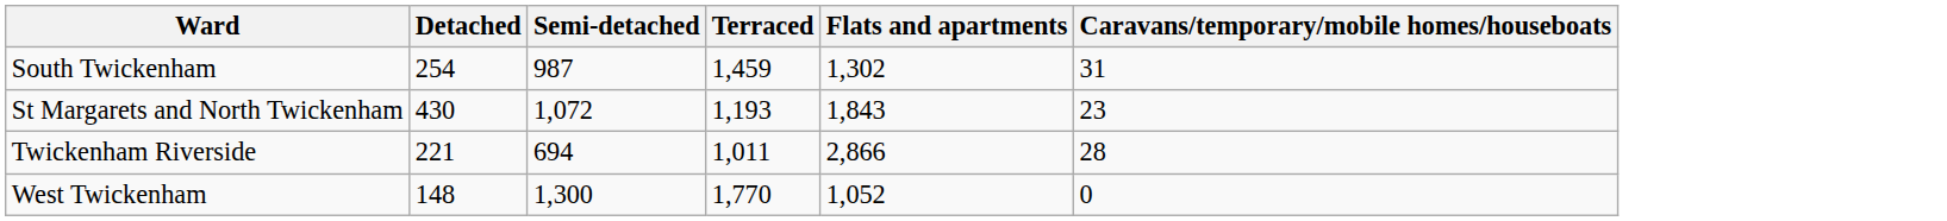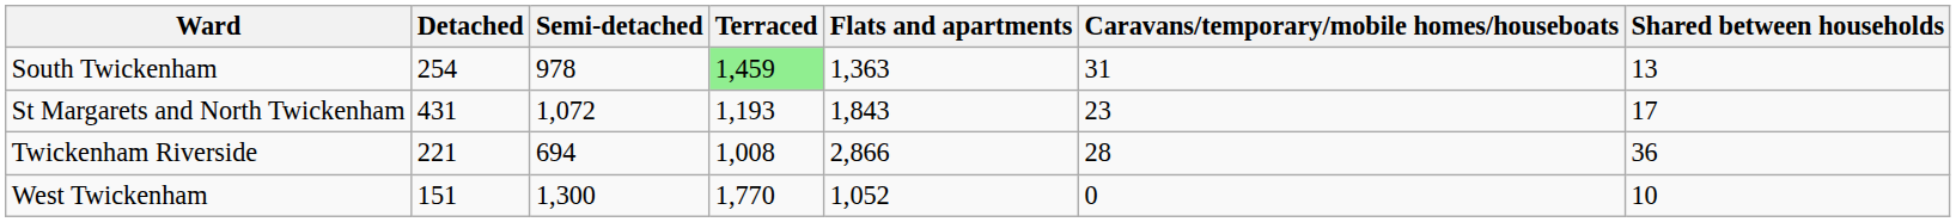+ column: Shared between households | 13 | 17 | 36 | 10
South Twickenham | Semi-detached: 987 -> 978
South Twickenham | Terraced: no background -> lightgreen background
South Twickenham | Flats and apartments: 1,302 -> 1,363
St Margarets and North Twickenham | Detached: 430 -> 431
Twickenham Riverside | Terraced: 1,011 -> 1,008
West Twickenham | Detached: 148 -> 151
